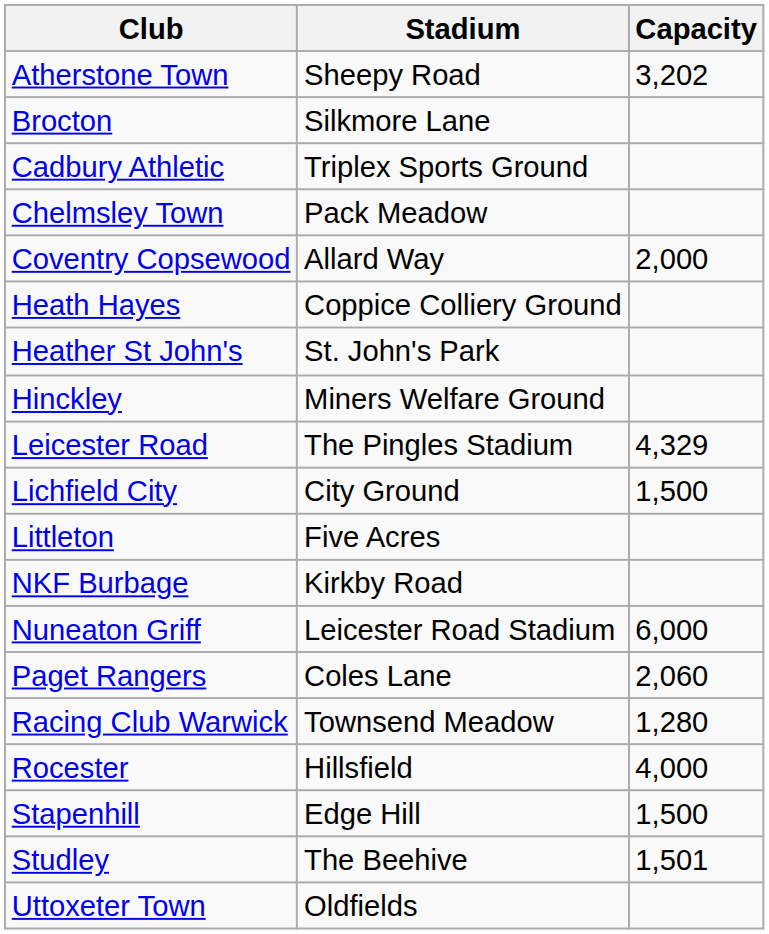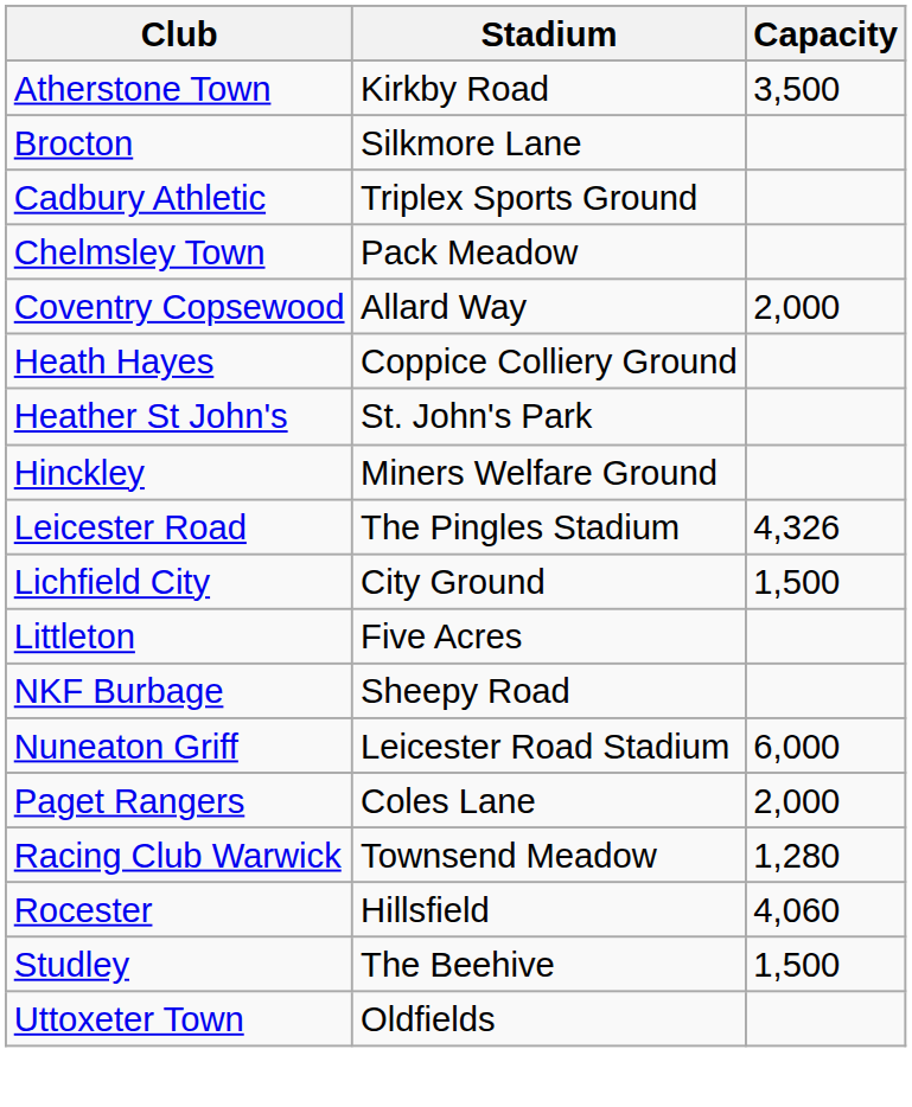Atherstone Town | Stadium: Sheepy Road -> Kirkby Road
Atherstone Town | Capacity: 3,202 -> 3,500
Leicester Road | Capacity: 4,329 -> 4,326
NKF Burbage | Stadium: Kirkby Road -> Sheepy Road
Paget Rangers | Capacity: 2,060 -> 2,000
Rocester | Capacity: 4,000 -> 4,060
- row: Stapenhill | Edge Hill | 1,500
Studley | Capacity: 1,501 -> 1,500
